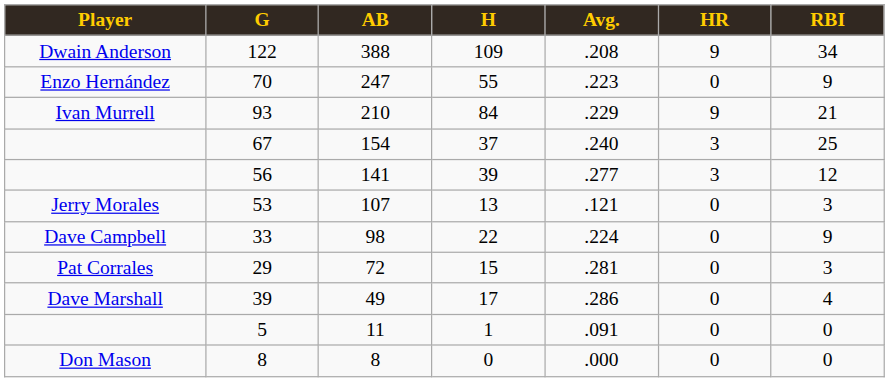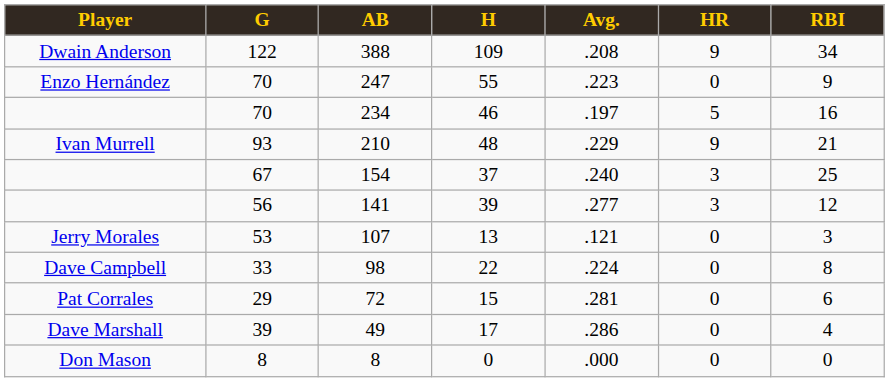+ row: 70 | 234 | 46 | .197 | 5 | 16
210 | H: 84 -> 48
98 | RBI: 9 -> 8
72 | RBI: 3 -> 6
- row: 5 | 11 | 1 | .091 | 0 | 0
